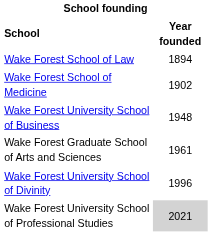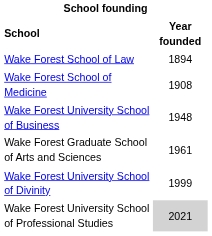Wake Forest School of Medicine | Year founded: 1902 -> 1908
Wake Forest University School of Divinity | Year founded: 1996 -> 1999
